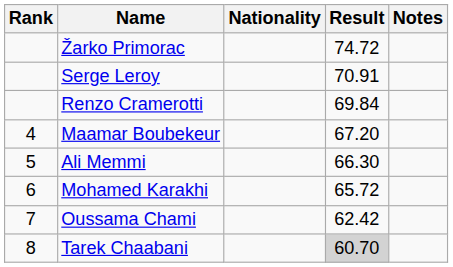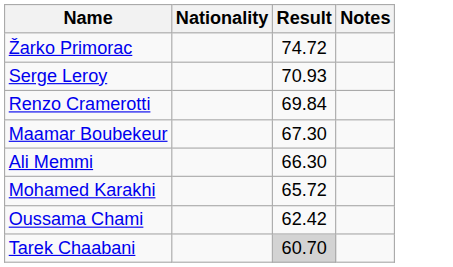- column: Rank | 4 | 5 | 6 | 7 | 8
Serge Leroy | Result: 70.91 -> 70.93
Maamar Boubekeur | Result: 67.20 -> 67.30
